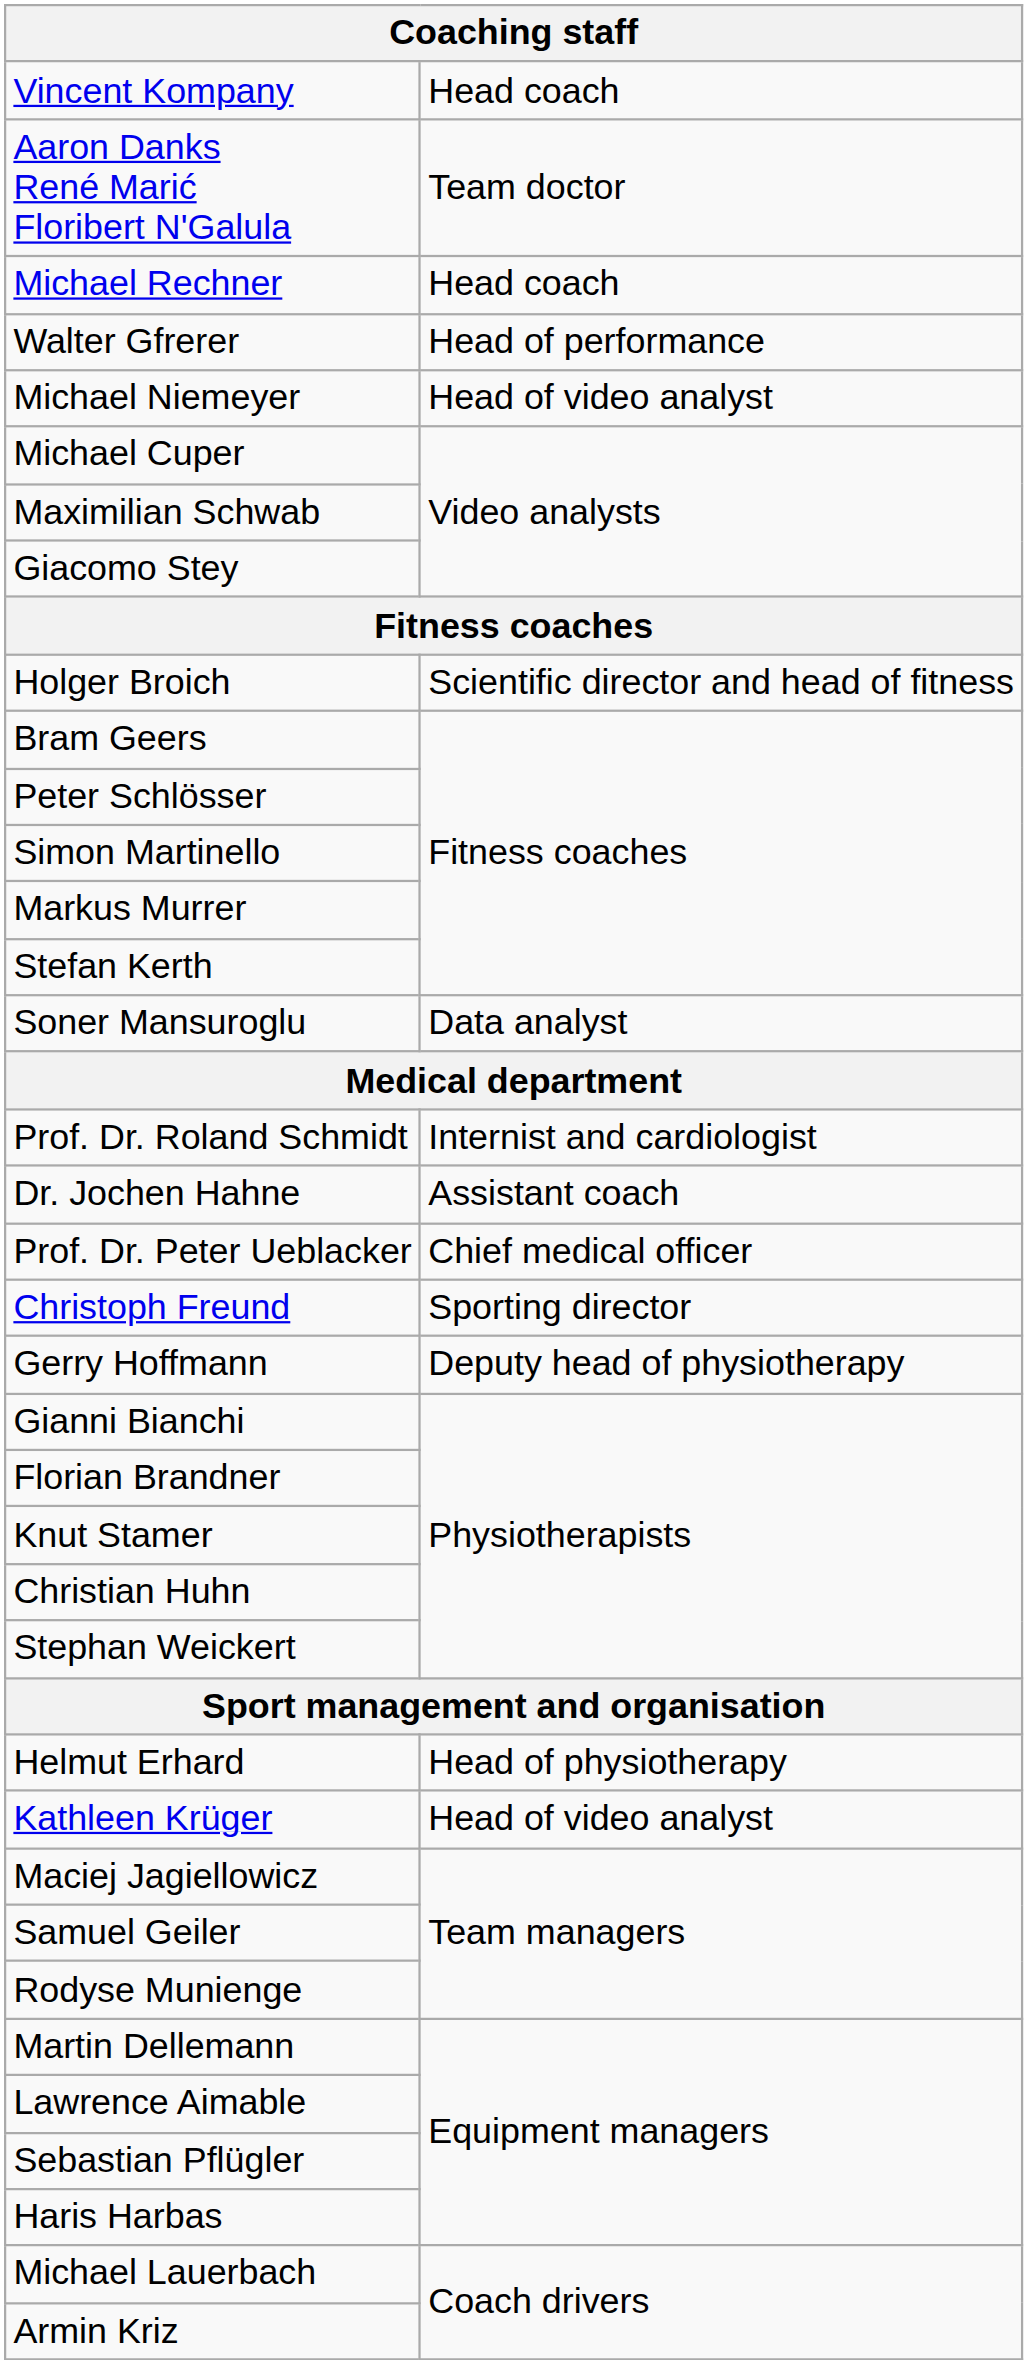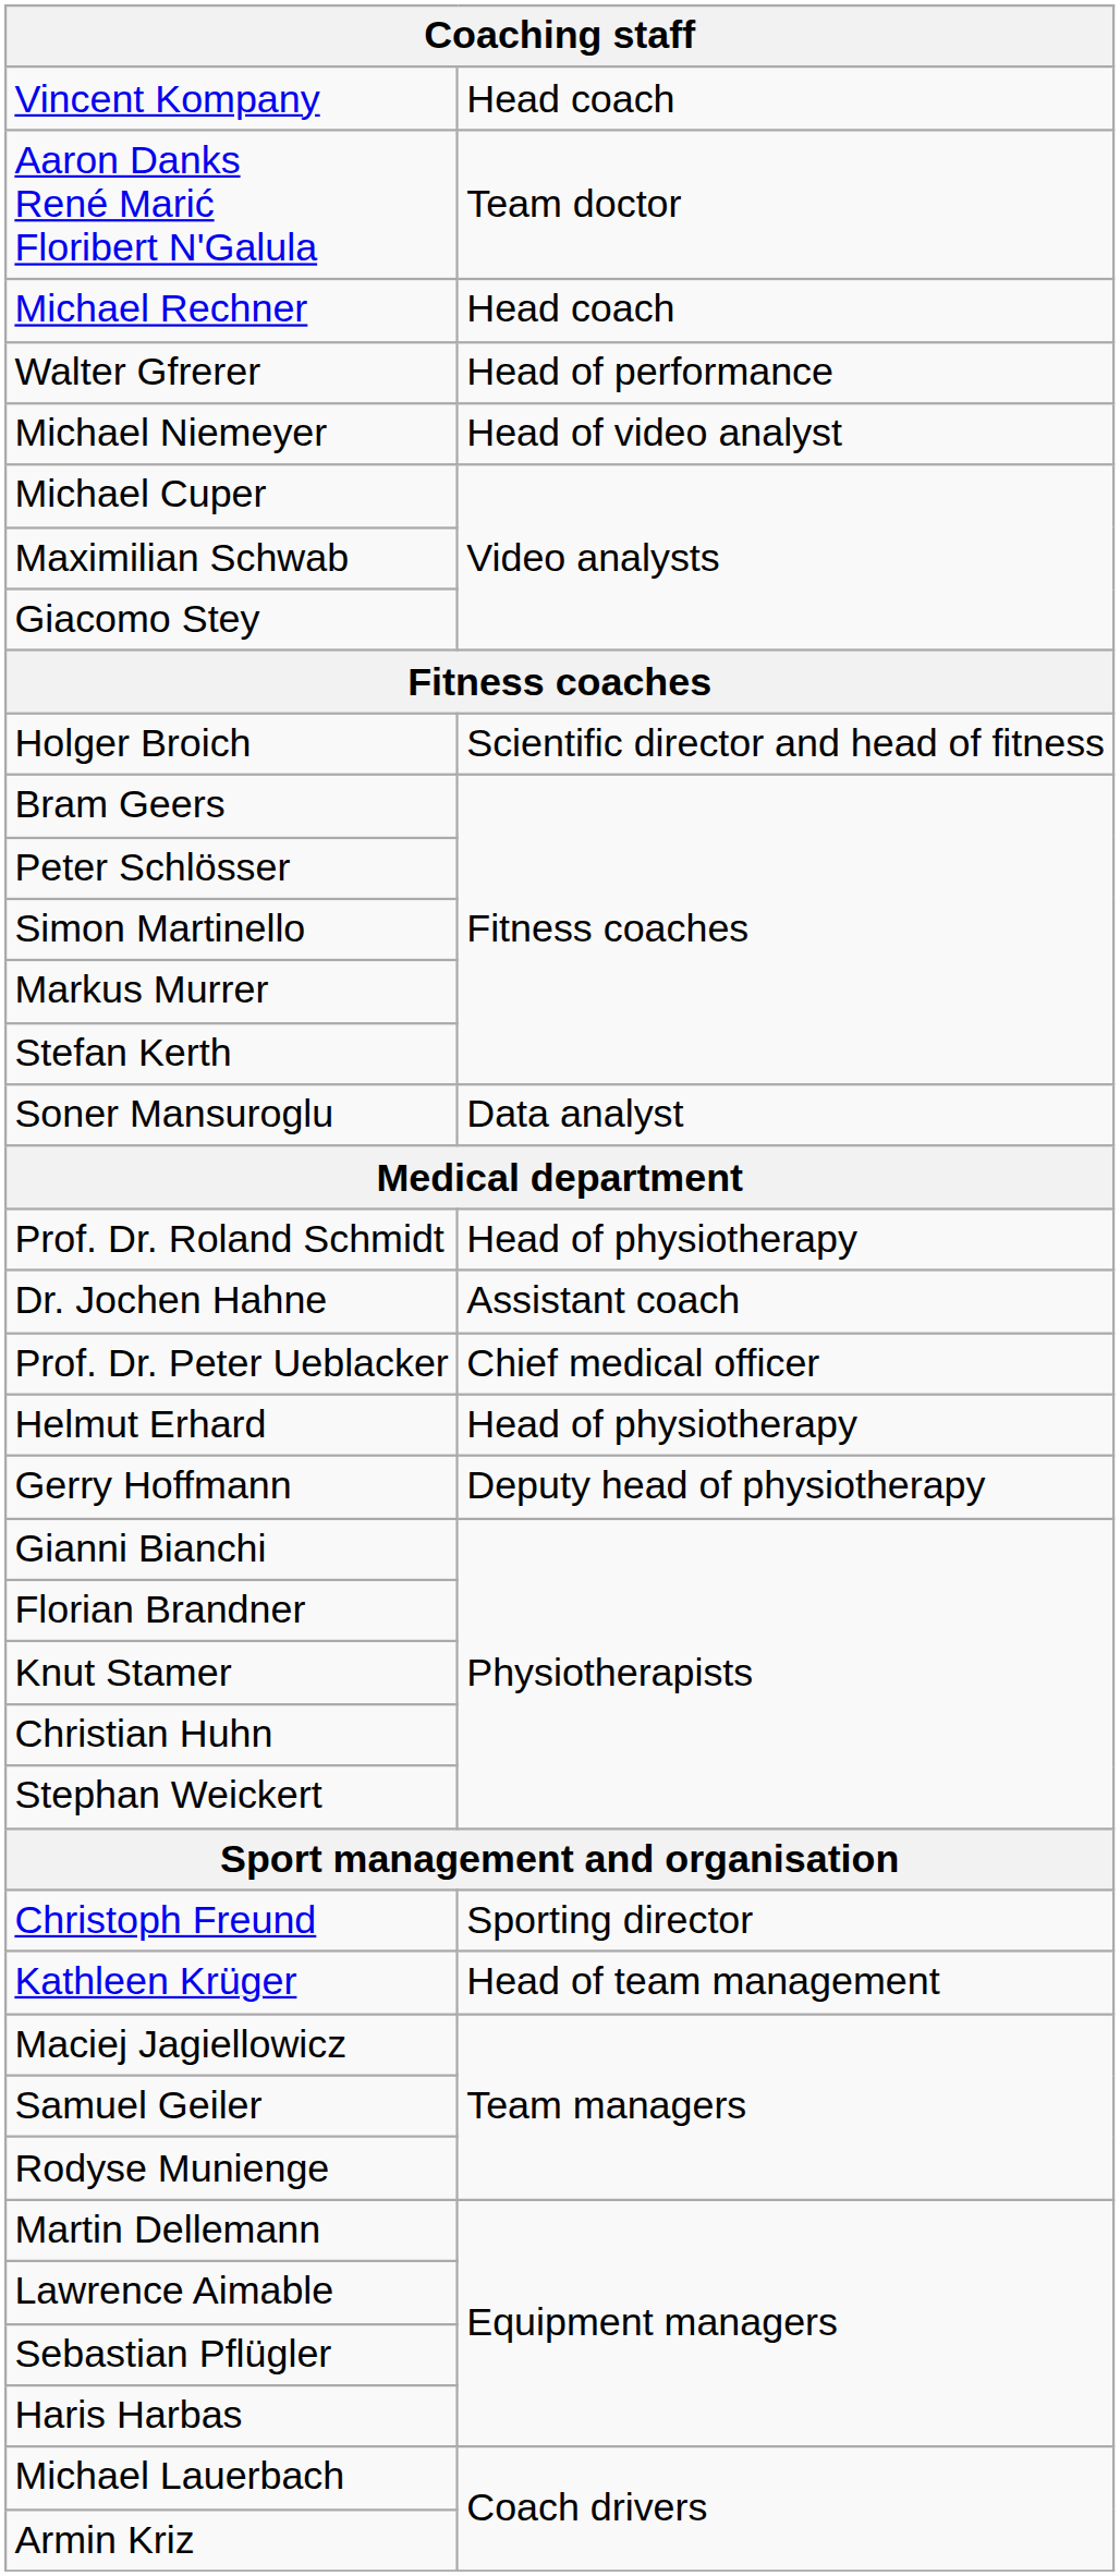Prof. Dr. Roland Schmidt | column 2: Internist and cardiologist -> Head of physiotherapy
rows swapped: Helmut Erhard <-> Christoph Freund
Kathleen Krüger | column 2: Head of video analyst -> Head of team management
